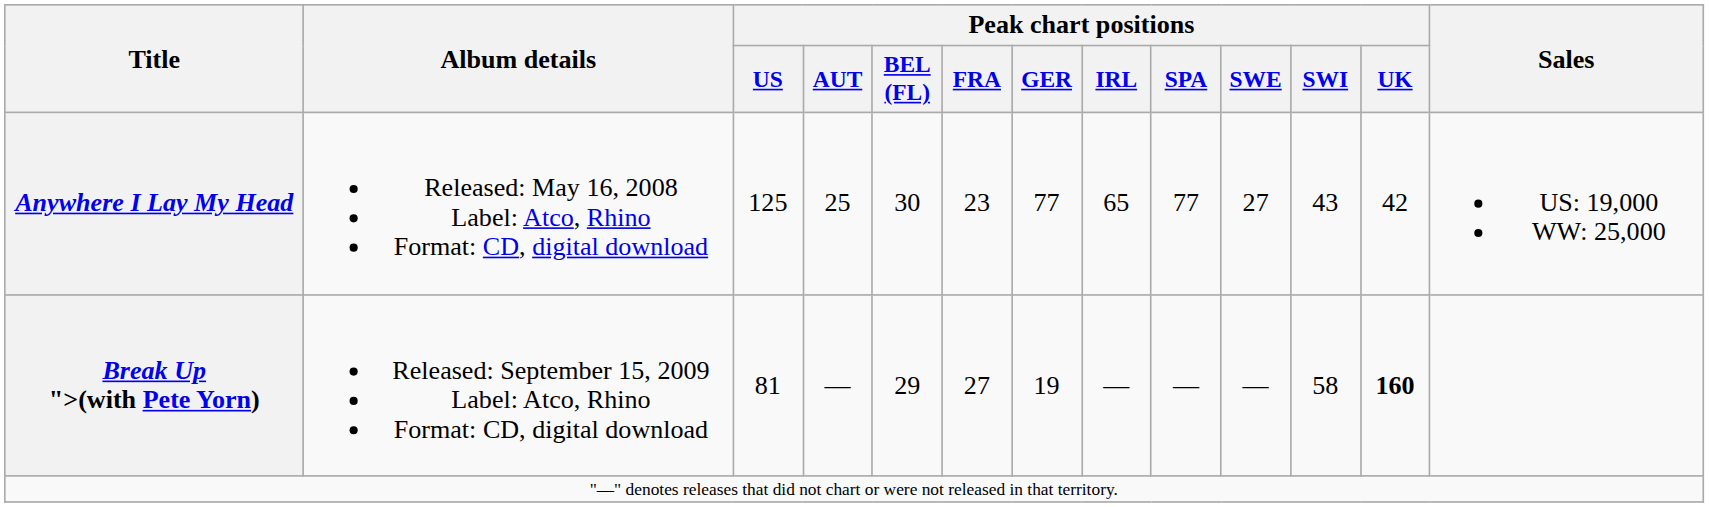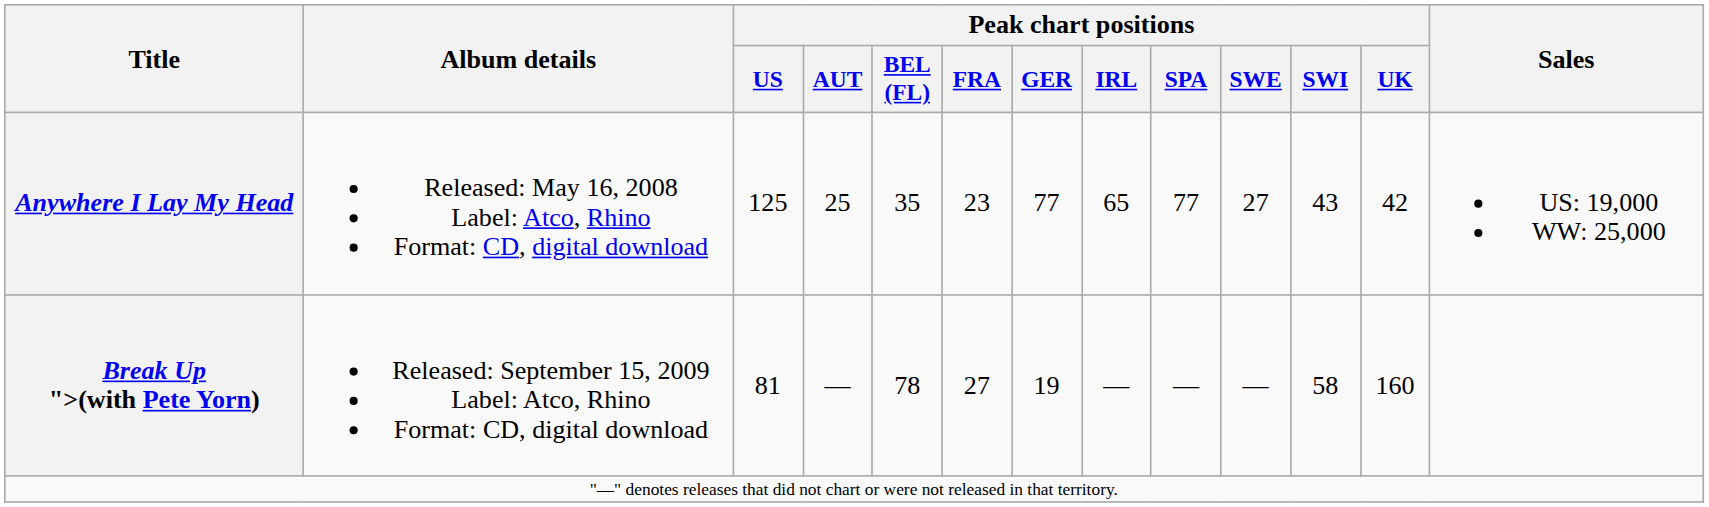Anywhere I Lay My Head | Peak chart positions / BEL (FL): 30 -> 35
Break Up ">(with Pete Yorn) | Peak chart positions / BEL (FL): 29 -> 78
Break Up ">(with Pete Yorn) | Peak chart positions / UK: bold -> normal
